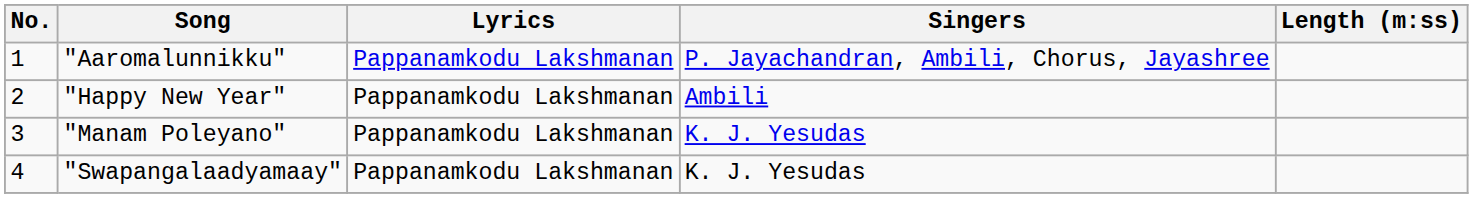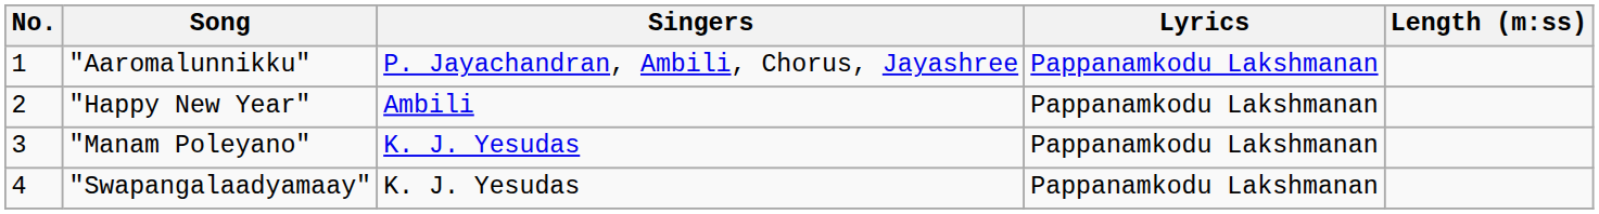columns swapped: Singers <-> Lyrics
